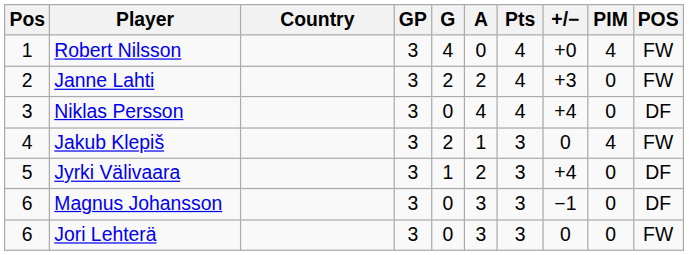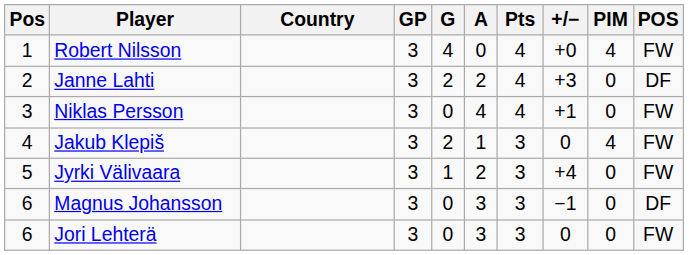Janne Lahti | POS: FW -> DF
Niklas Persson | +/−: +4 -> +1
Niklas Persson | POS: DF -> FW
Jyrki Välivaara | POS: DF -> FW
